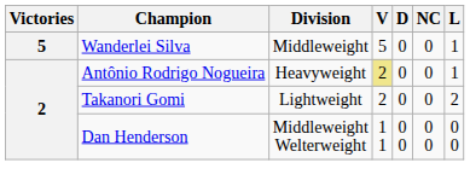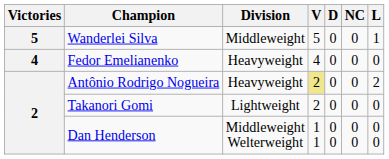+ row: 4 | Fedor Emelianenko | Heavyweight | 4 | 0 | 0 | 0
Antônio Rodrigo Nogueira | L: 1 -> 2
Takanori Gomi | L: 2 -> 0
